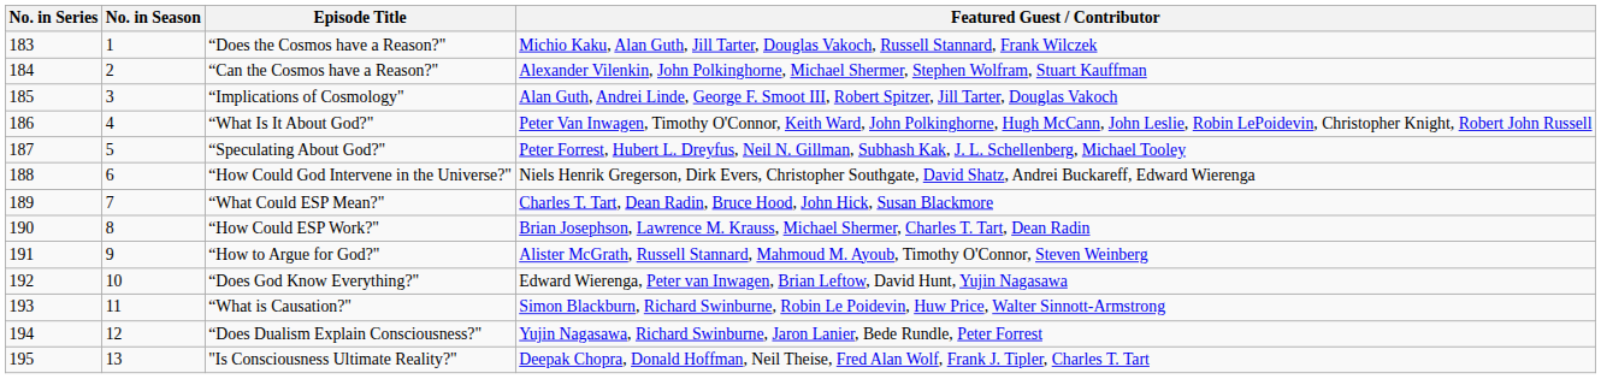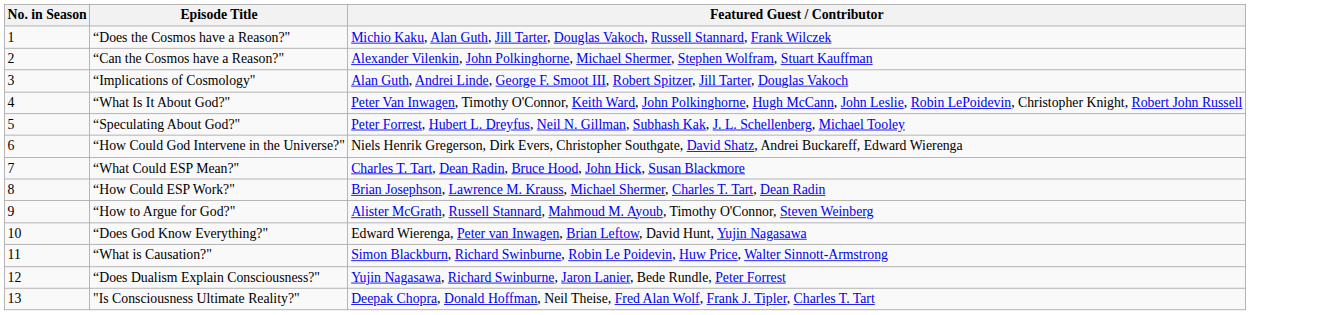- column: No. in Series | 183 | 184 | 185 | 186 | 187 | 188 | 189 | 190 | 191 | 192 | 193 | 194 | 195
